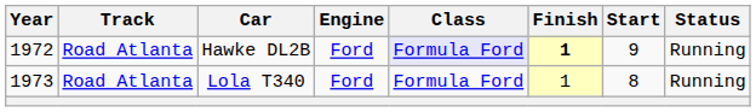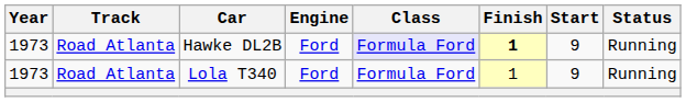Hawke DL2B | Year: 1972 -> 1973
Lola T340 | Start: 8 -> 9
